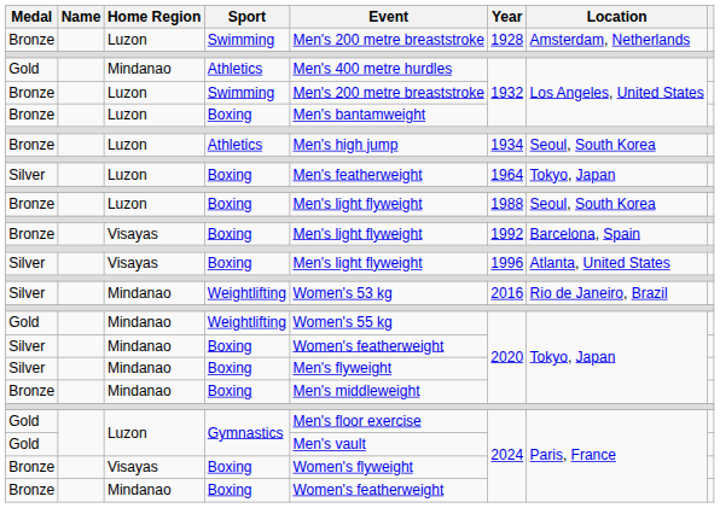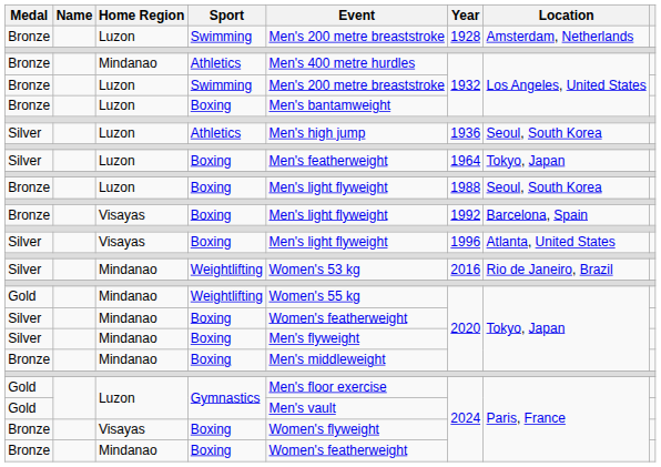Mindanao / Athletics | Medal: Gold -> Bronze
Luzon / Athletics | Medal: Bronze -> Silver
Luzon / Athletics | Year: 1934 -> 1936
